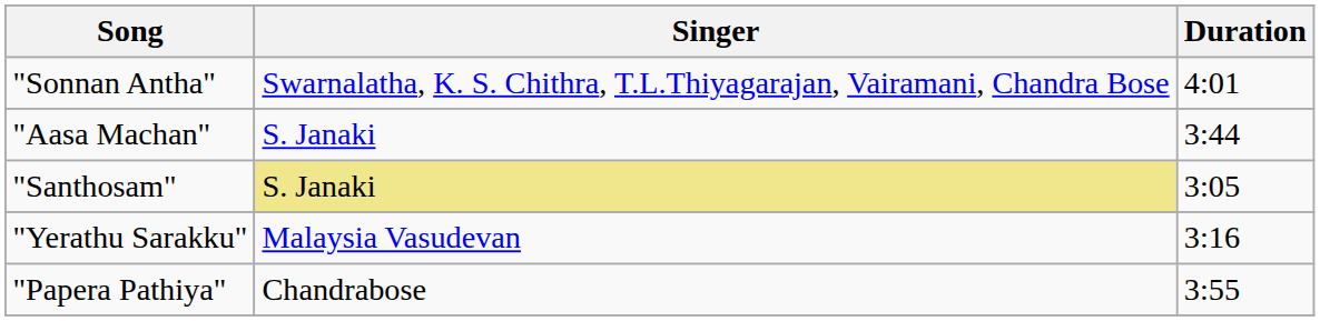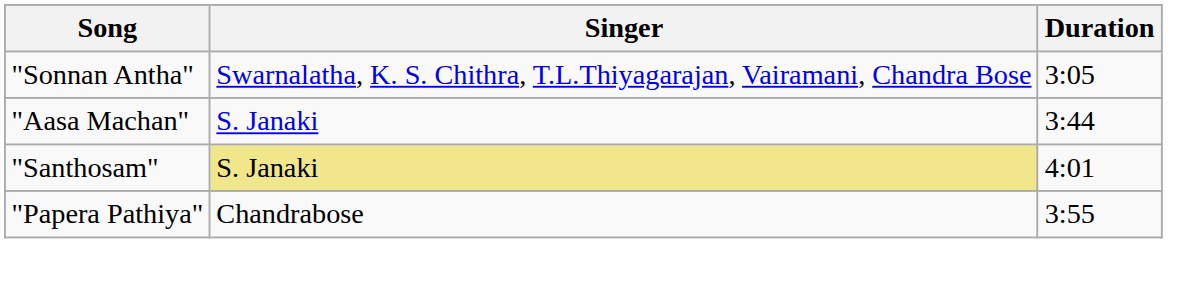"Sonnan Antha" | Duration: 4:01 -> 3:05
"Santhosam" | Duration: 3:05 -> 4:01
- row: "Yerathu Sarakku" | Malaysia Vasudevan | 3:16
